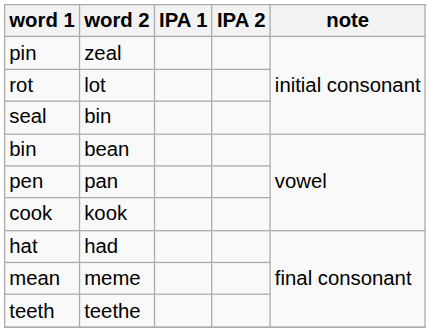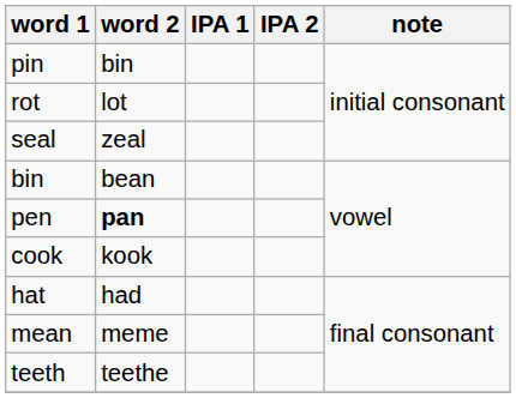pin | word 2: zeal -> bin
seal | word 2: bin -> zeal
pen | word 2: normal -> bold
